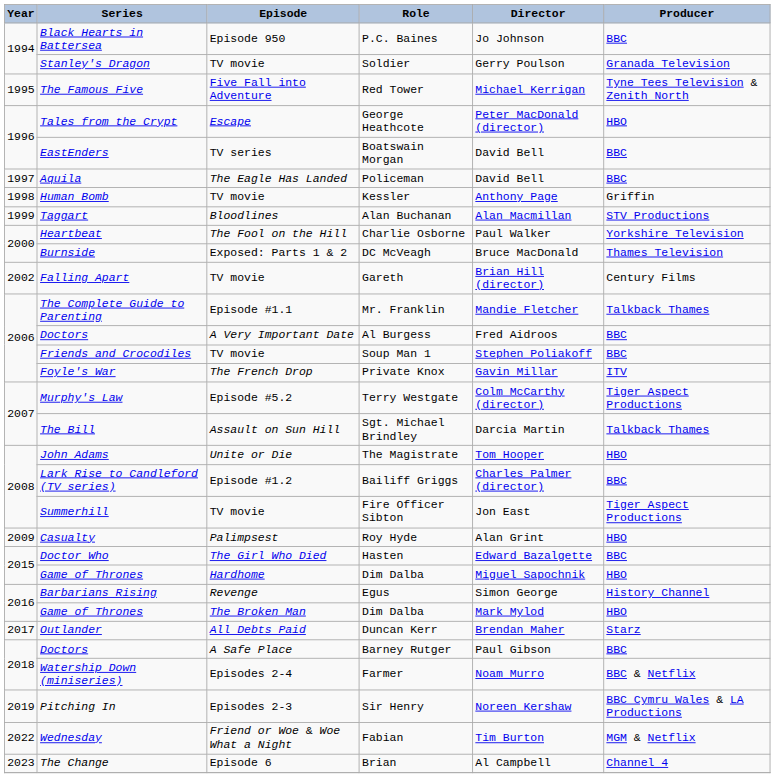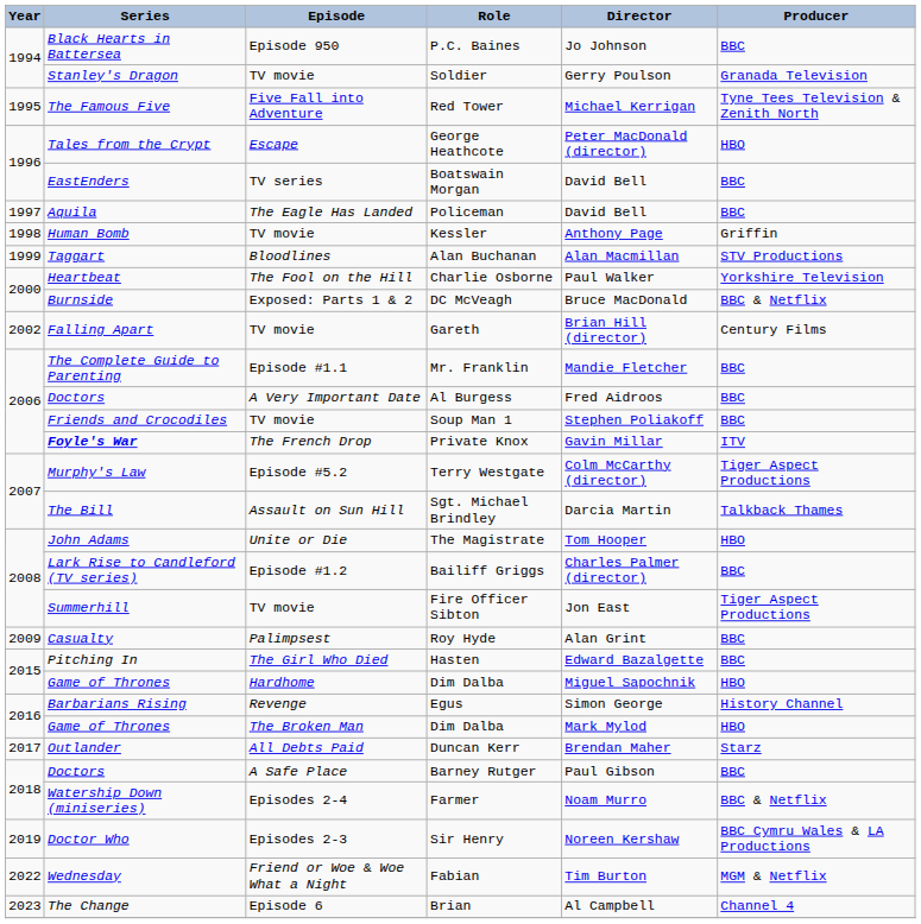DC McVeagh | Producer: Thames Television -> BBC & Netflix
Mr. Franklin | Producer: Talkback Thames -> BBC
Private Knox | Series: normal -> bold
Roy Hyde | Producer: HBO -> BBC
Hasten | Series: Doctor Who -> Pitching In
Sir Henry | Series: Pitching In -> Doctor Who
